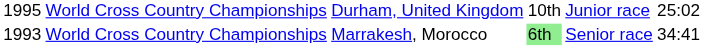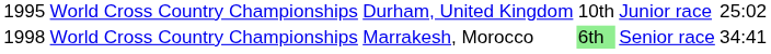World Cross Country Championships / Marrakesh, Morocco | column 1: 1993 -> 1998
